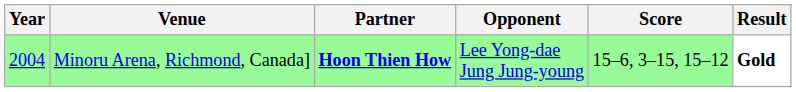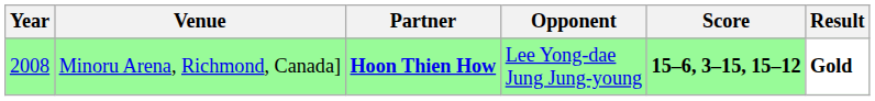Minoru Arena, Richmond, Canada] | Year: 2004 -> 2008
Minoru Arena, Richmond, Canada] | Score: normal -> bold
